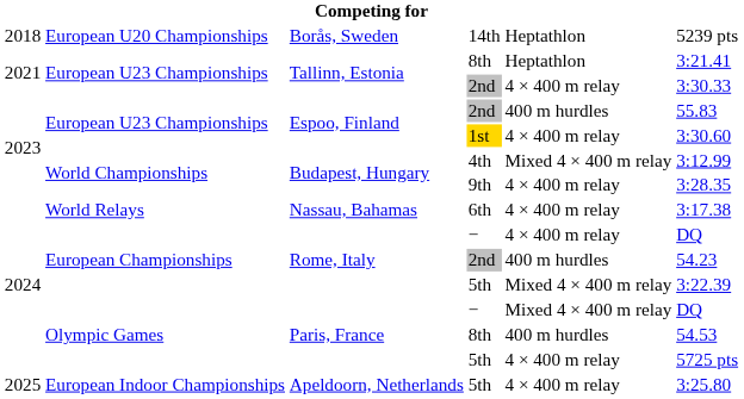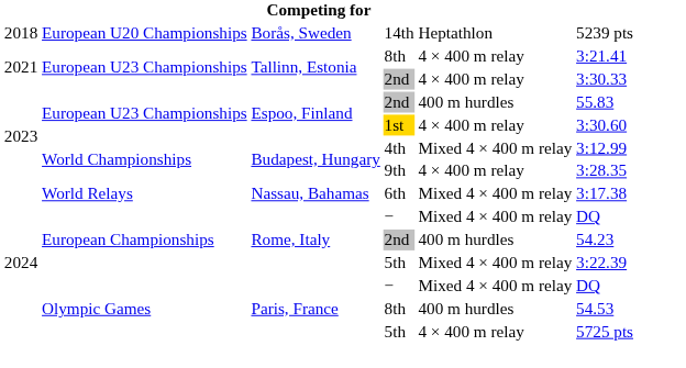Tallinn, Estonia / 8th | column 5: Heptathlon -> 4 × 400 m relay
6th | column 5: 4 × 400 m relay -> Mixed 4 × 400 m relay
Rome, Italy / − | column 5: 4 × 400 m relay -> Mixed 4 × 400 m relay
- row: 2025 | European Indoor Championships | Apeldoorn, Netherlands | 5th | 4 × 400 m relay | 3:25.80
